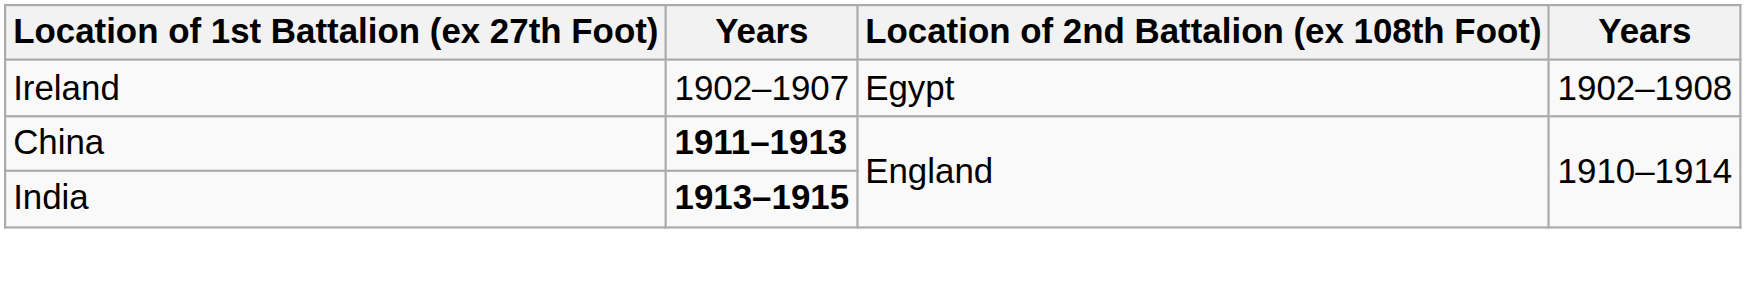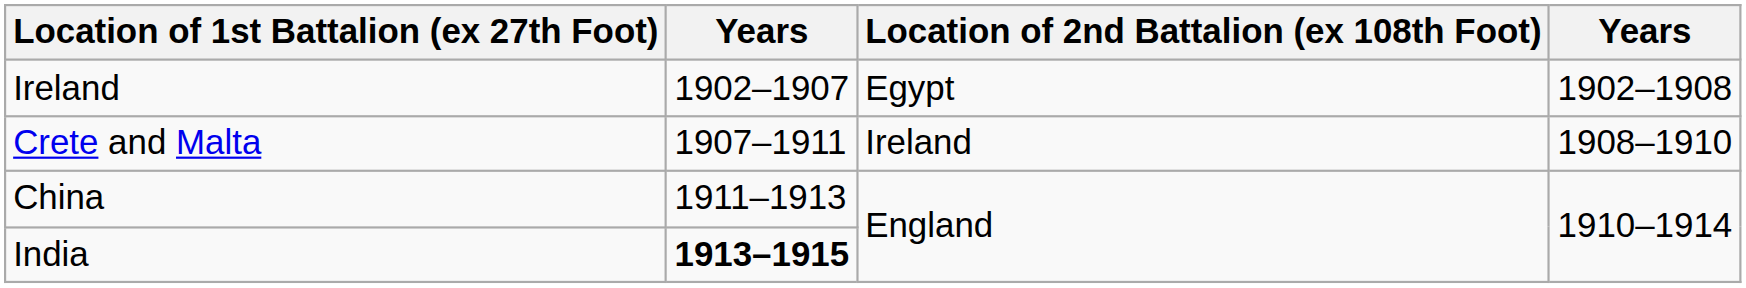+ row: Crete and Malta | 1907–1911 | Ireland | 1908–1910
China | column 2: bold -> normal
